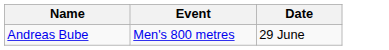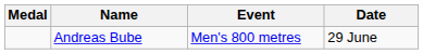+ column: Medal
